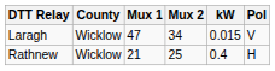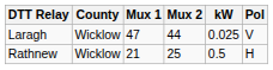Laragh | Mux 2: 34 -> 44
Laragh | kW: 0.015 -> 0.025
Rathnew | kW: 0.4 -> 0.5
